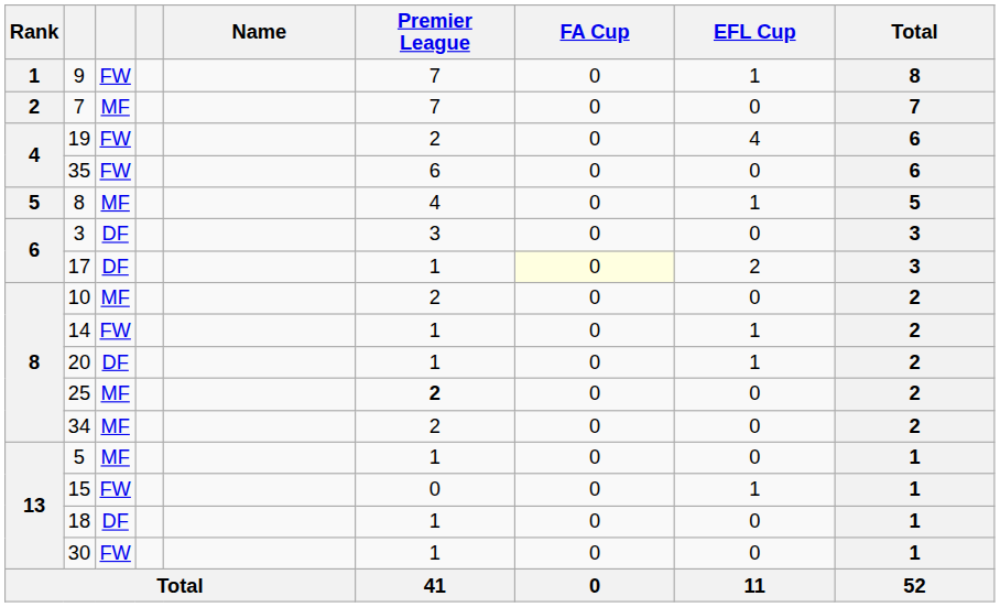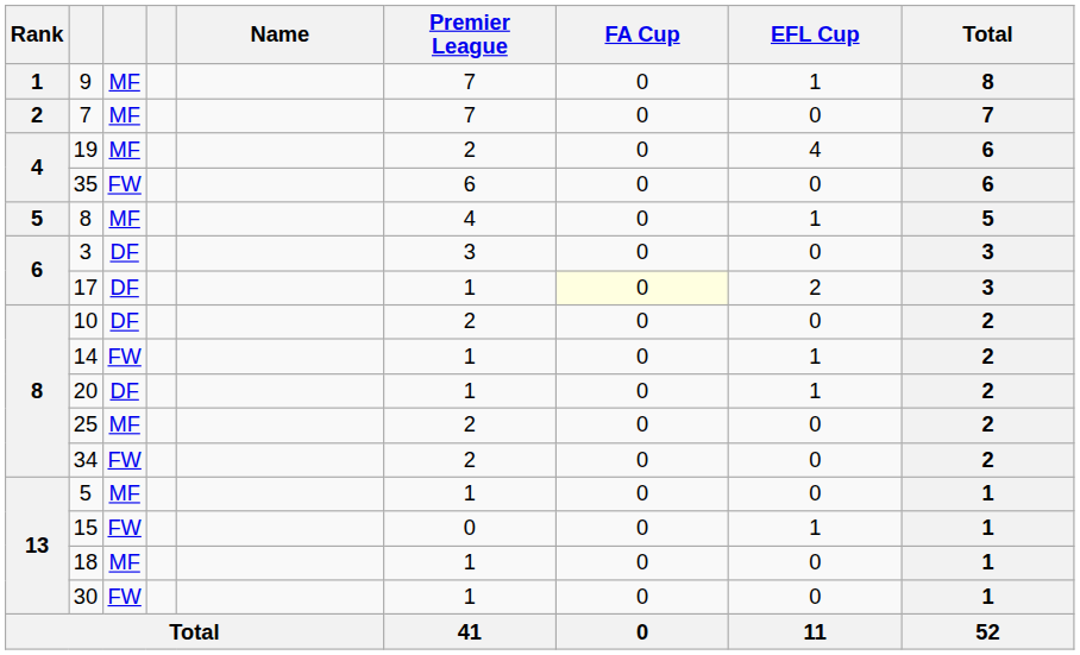9 | column 3: FW -> MF
19 | column 3: FW -> MF
10 | column 3: MF -> DF
25 | Premier League: bold -> normal
34 | column 3: MF -> FW
18 | column 3: DF -> MF
